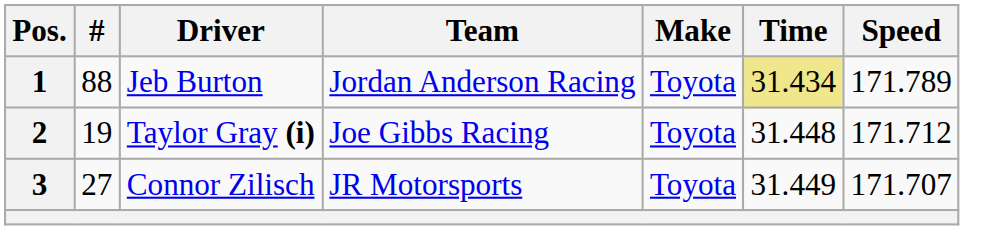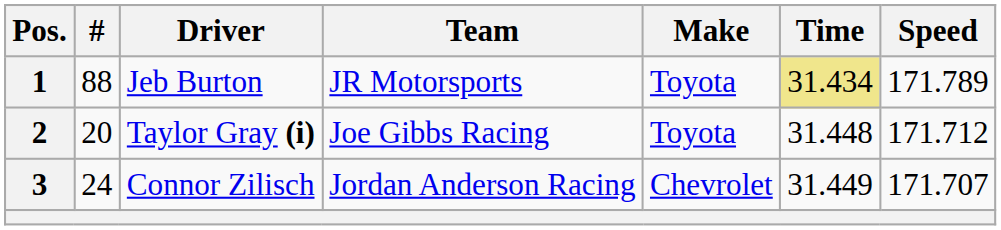1 | Team: Jordan Anderson Racing -> JR Motorsports
2 | #: 19 -> 20
3 | #: 27 -> 24
3 | Team: JR Motorsports -> Jordan Anderson Racing
3 | Make: Toyota -> Chevrolet
